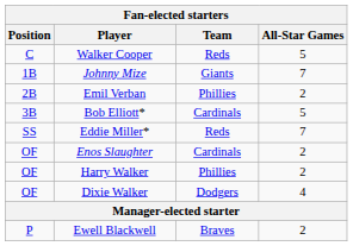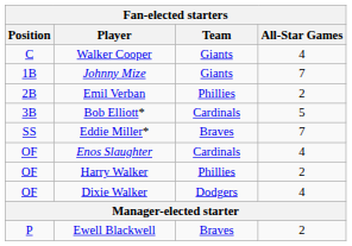Walker Cooper | Fan-elected starters / Team: Reds -> Giants
Walker Cooper | Fan-elected starters / All-Star Games: 5 -> 4
Eddie Miller* | Fan-elected starters / Team: Reds -> Braves
Enos Slaughter | Fan-elected starters / All-Star Games: 2 -> 4
